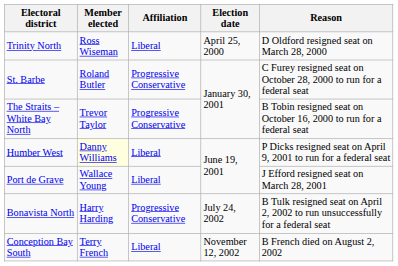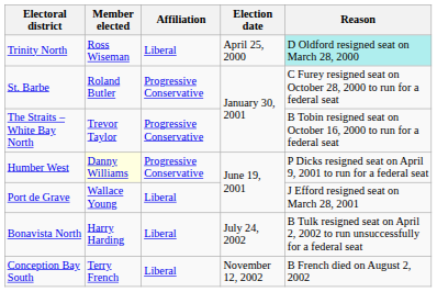Trinity North | Reason: no background -> paleturquoise background
Humber West | Affiliation: Liberal -> Progressive Conservative
Bonavista North | Affiliation: Progressive Conservative -> Liberal
